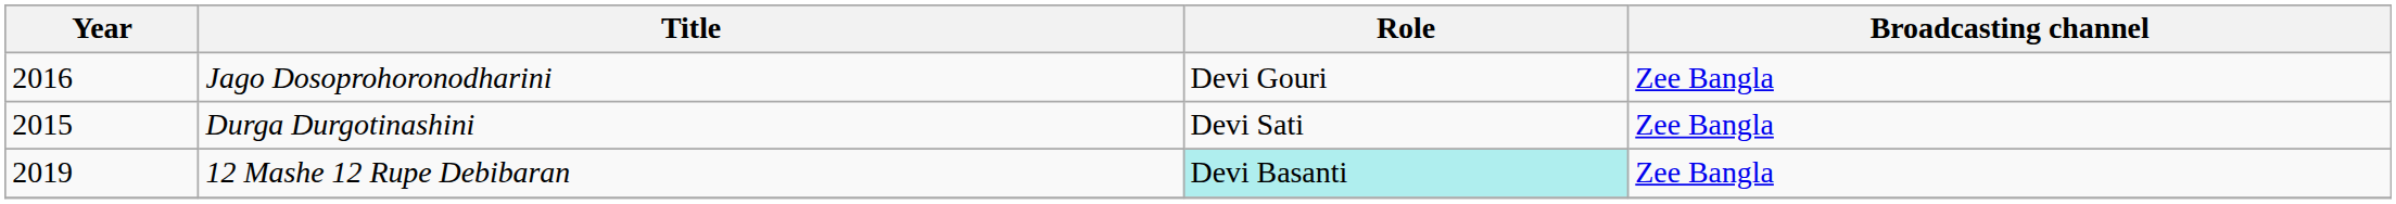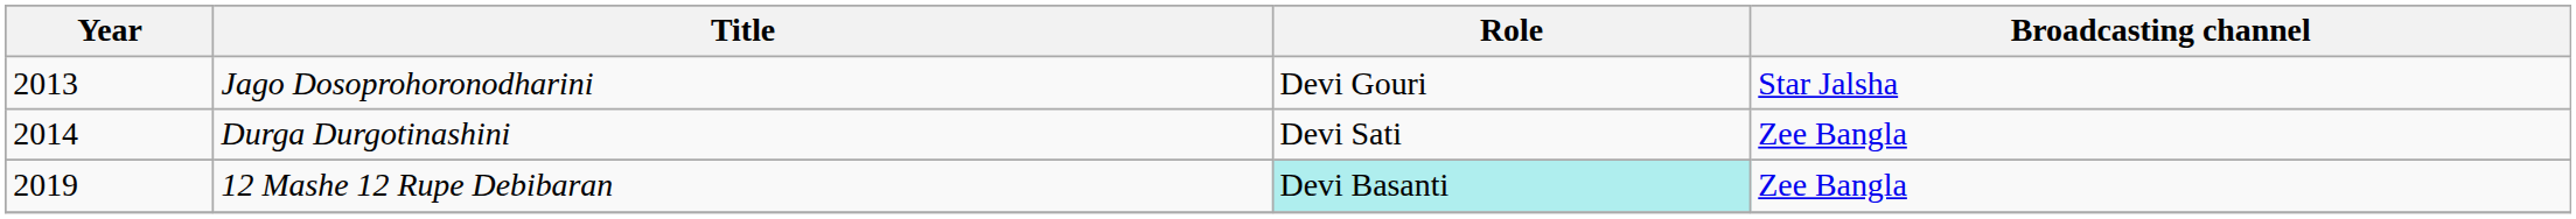Jago Dosoprohoronodharini | Year: 2016 -> 2013
Jago Dosoprohoronodharini | Broadcasting channel: Zee Bangla -> Star Jalsha
Durga Durgotinashini | Year: 2015 -> 2014
